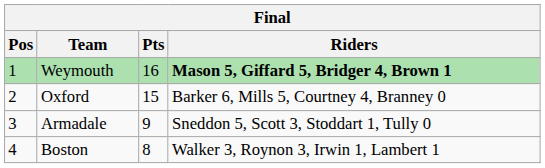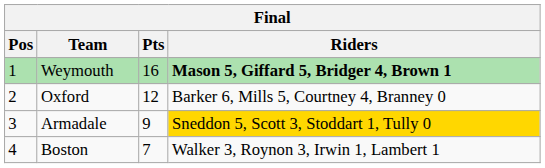Oxford | Pts: 15 -> 12
Armadale | Riders: no background -> gold background
Boston | Pts: 8 -> 7
